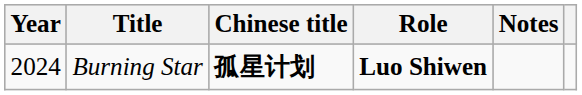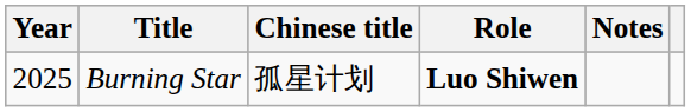Burning Star | Year: 2024 -> 2025
Burning Star | Chinese title: bold -> normal
